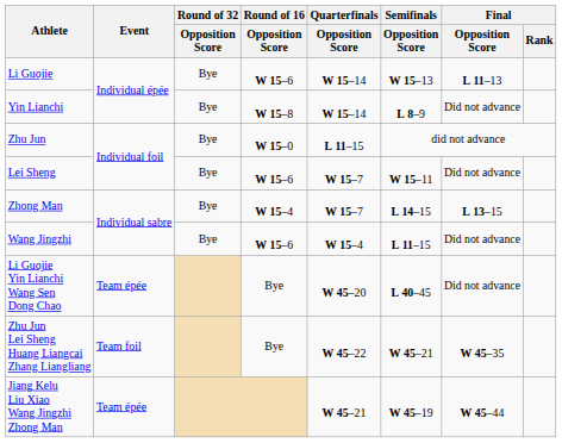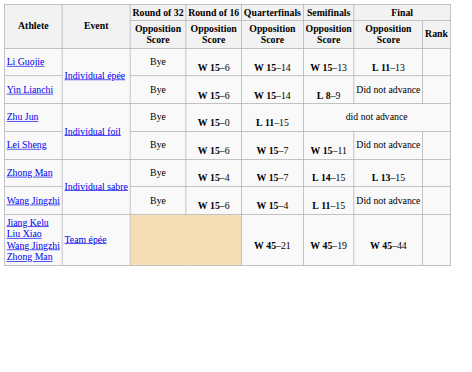Yin Lianchi | Round of 16 / Opposition Score: W 15–8 -> W 15–6
- row: Li Guojie Yin Lianchi Wang Sen Dong Chao | Team épée | Bye | W 45–20 | L 40–45 | Did not advance
- row: Zhu Jun Lei Sheng Huang Liangcai Zhang Liangliang | Team foil | Bye | W 45–22 | W 45–21 | W 45–35
